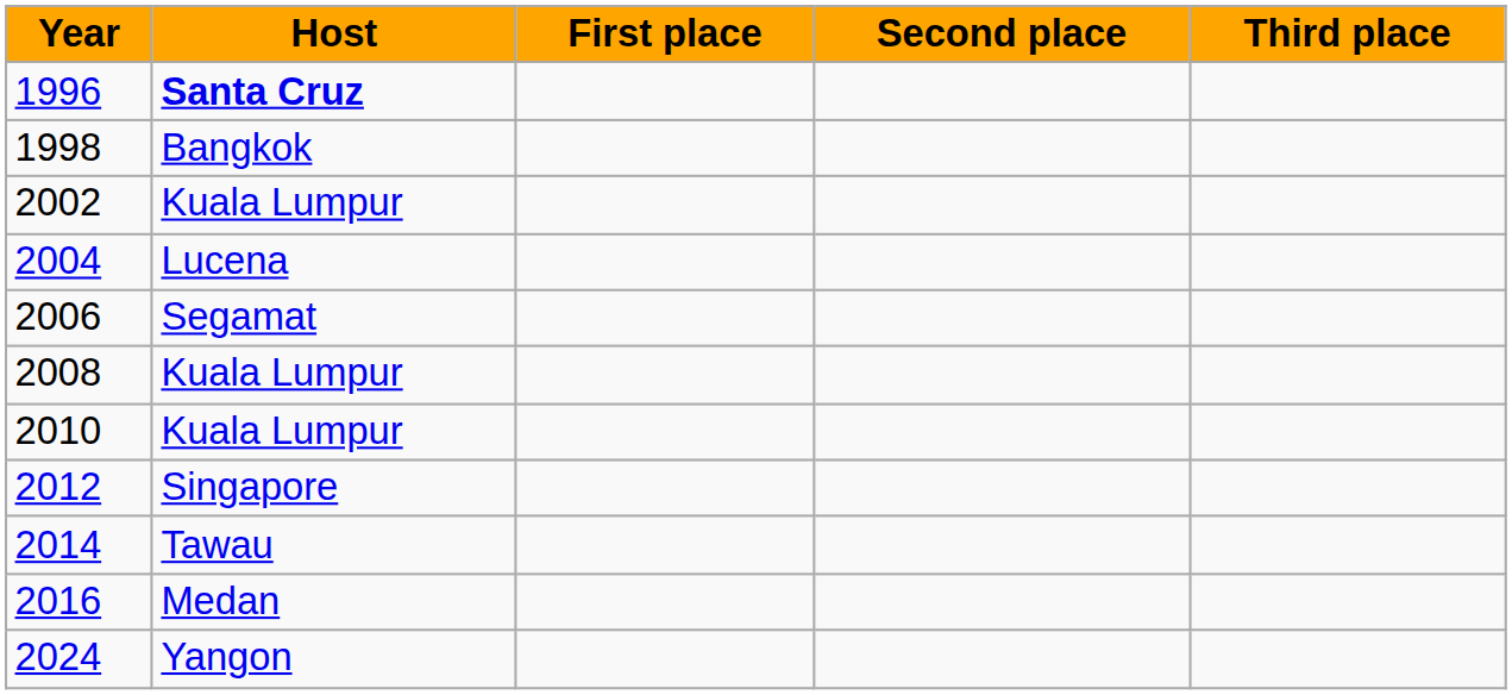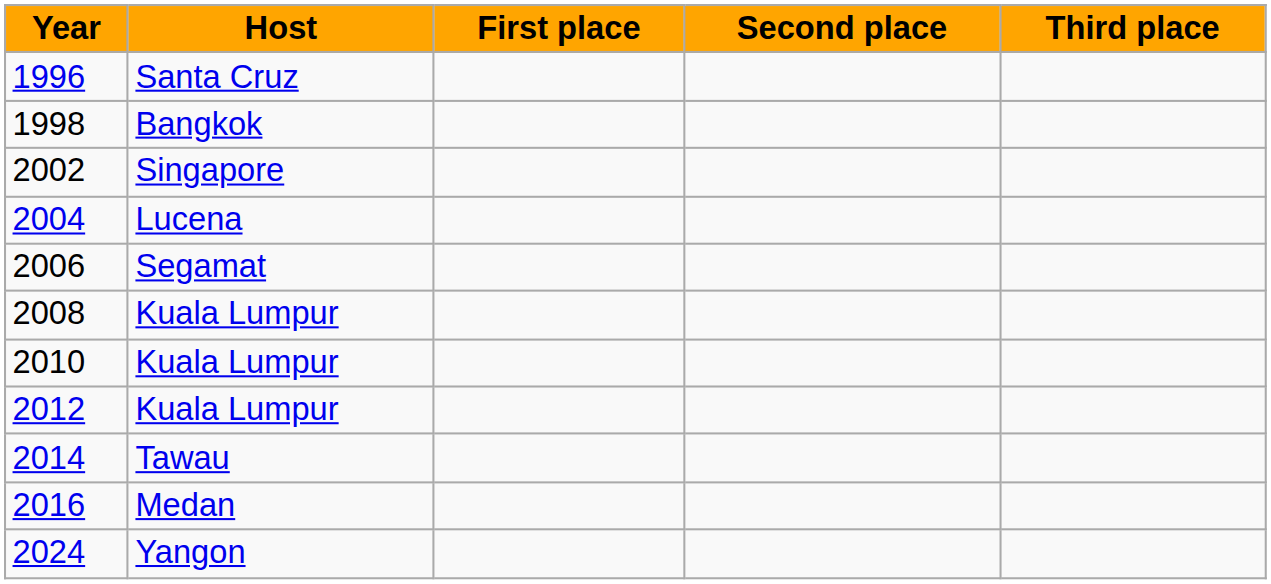1996 | Host: bold -> normal
2002 | Host: Kuala Lumpur -> Singapore
2012 | Host: Singapore -> Kuala Lumpur
